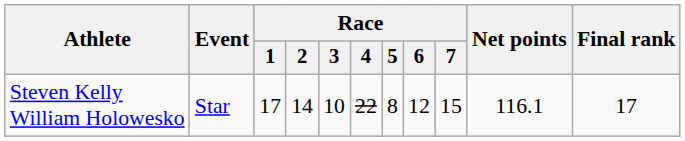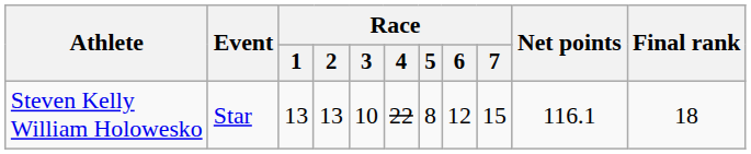Steven Kelly William Holowesko | Race / 1: 17 -> 13
Steven Kelly William Holowesko | Race / 2: 14 -> 13
Steven Kelly William Holowesko | Final rank: 17 -> 18
